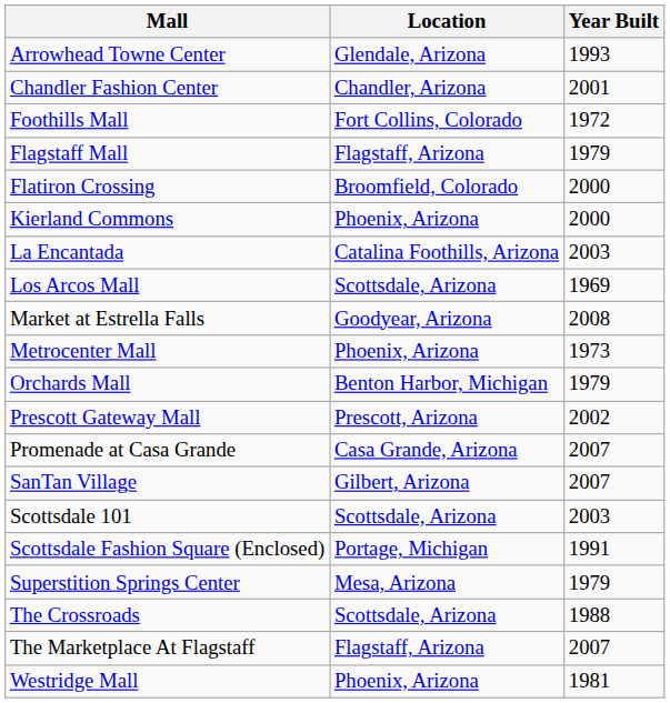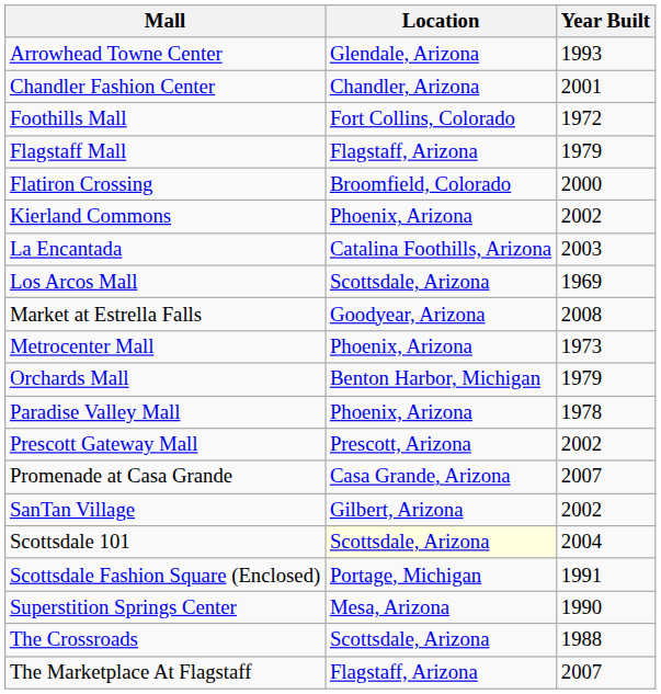Kierland Commons | Year Built: 2000 -> 2002
+ row: Paradise Valley Mall | Phoenix, Arizona | 1978
SanTan Village | Year Built: 2007 -> 2002
Scottsdale 101 | Location: no background -> lightyellow background
Scottsdale 101 | Year Built: 2003 -> 2004
Superstition Springs Center | Year Built: 1979 -> 1990
- row: Westridge Mall | Phoenix, Arizona | 1981
